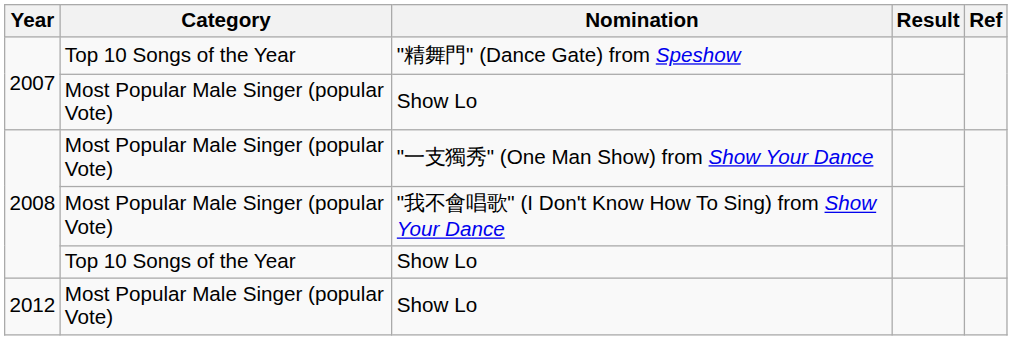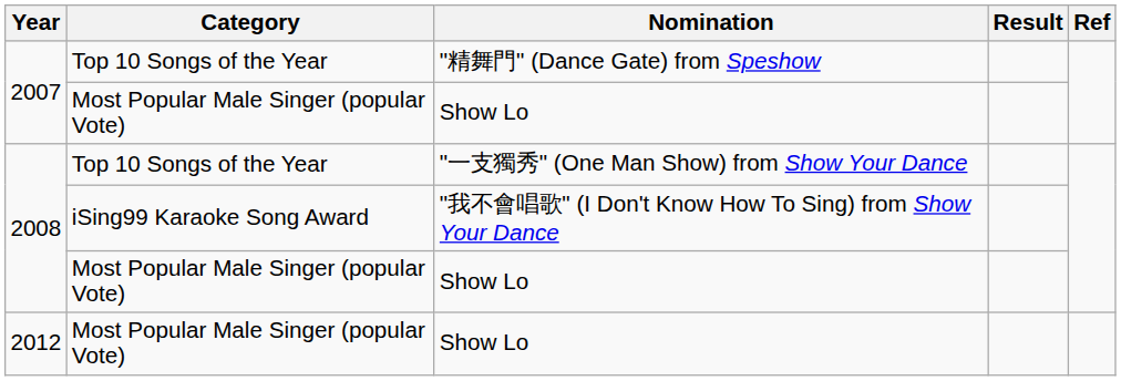"一支獨秀" (One Man Show) from Show Your Dance | Category: Most Popular Male Singer (popular Vote) -> Top 10 Songs of the Year
"我不會唱歌" (I Don't Know How To Sing) from Show Your Dance | Category: Most Popular Male Singer (popular Vote) -> iSing99 Karaoke Song Award
2008 / Show Lo | Category: Top 10 Songs of the Year -> Most Popular Male Singer (popular Vote)
